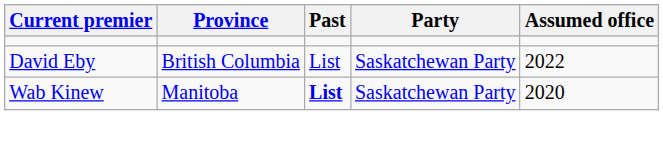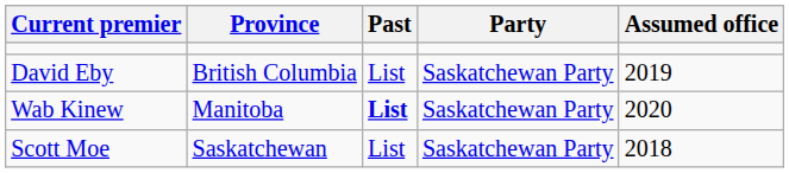David Eby | Assumed office: 2022 -> 2019
+ row: Scott Moe | Saskatchewan | List | Saskatchewan Party | 2018
